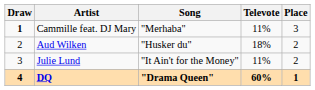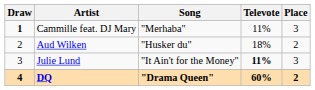Julie Lund | Televote: normal -> bold
Julie Lund | Place: 2 -> 3
DQ | Place: 1 -> 2
